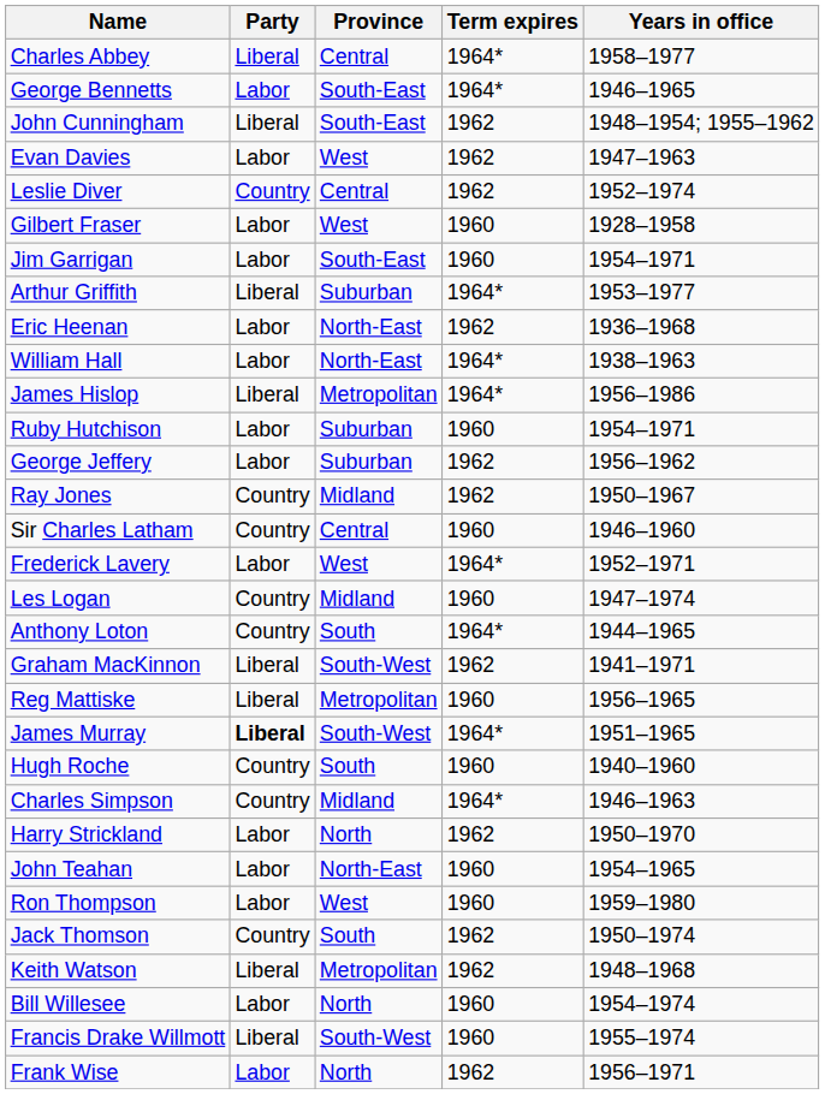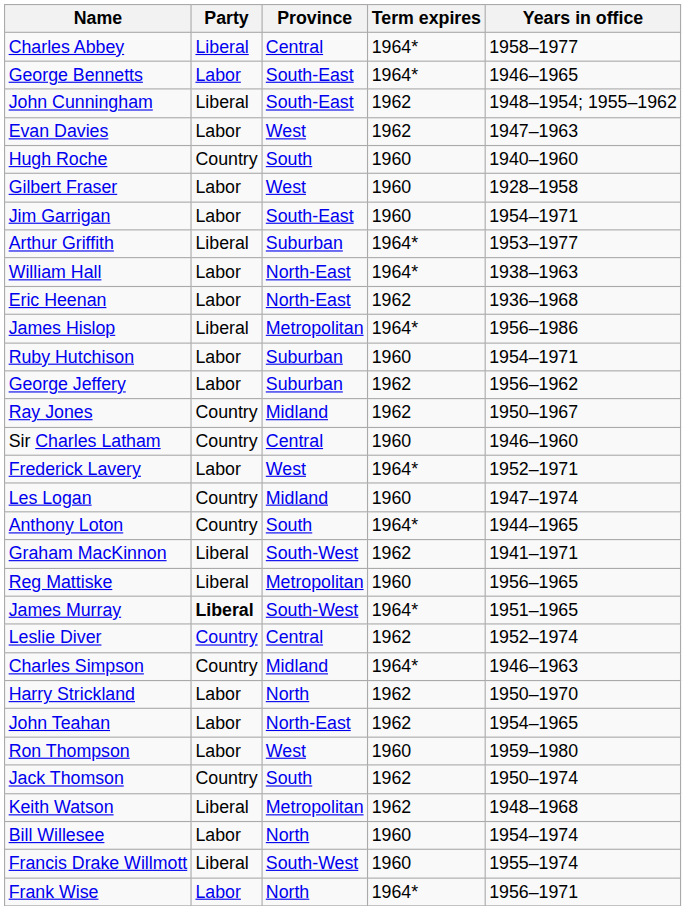rows swapped: Leslie Diver <-> Hugh Roche
rows swapped: William Hall <-> Eric Heenan
John Teahan | Term expires: 1960 -> 1962
Frank Wise | Term expires: 1962 -> 1964*
